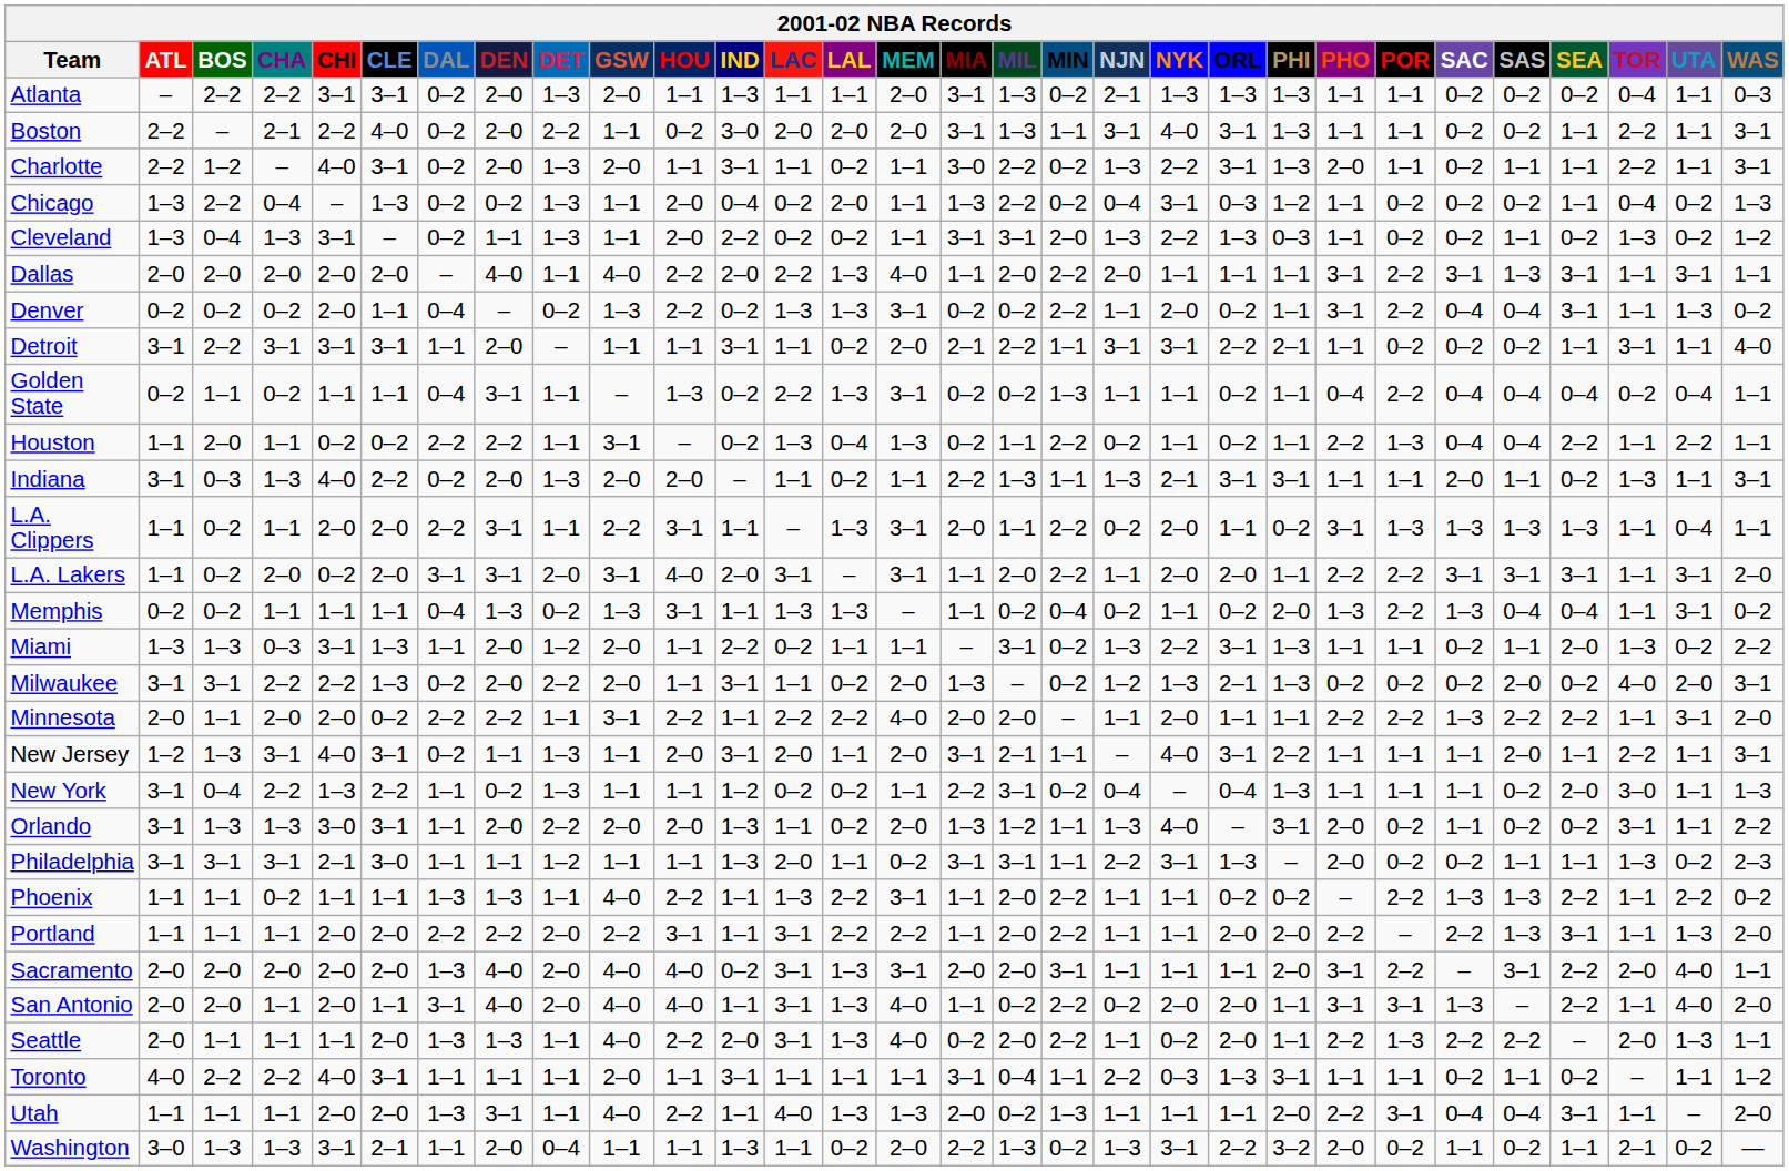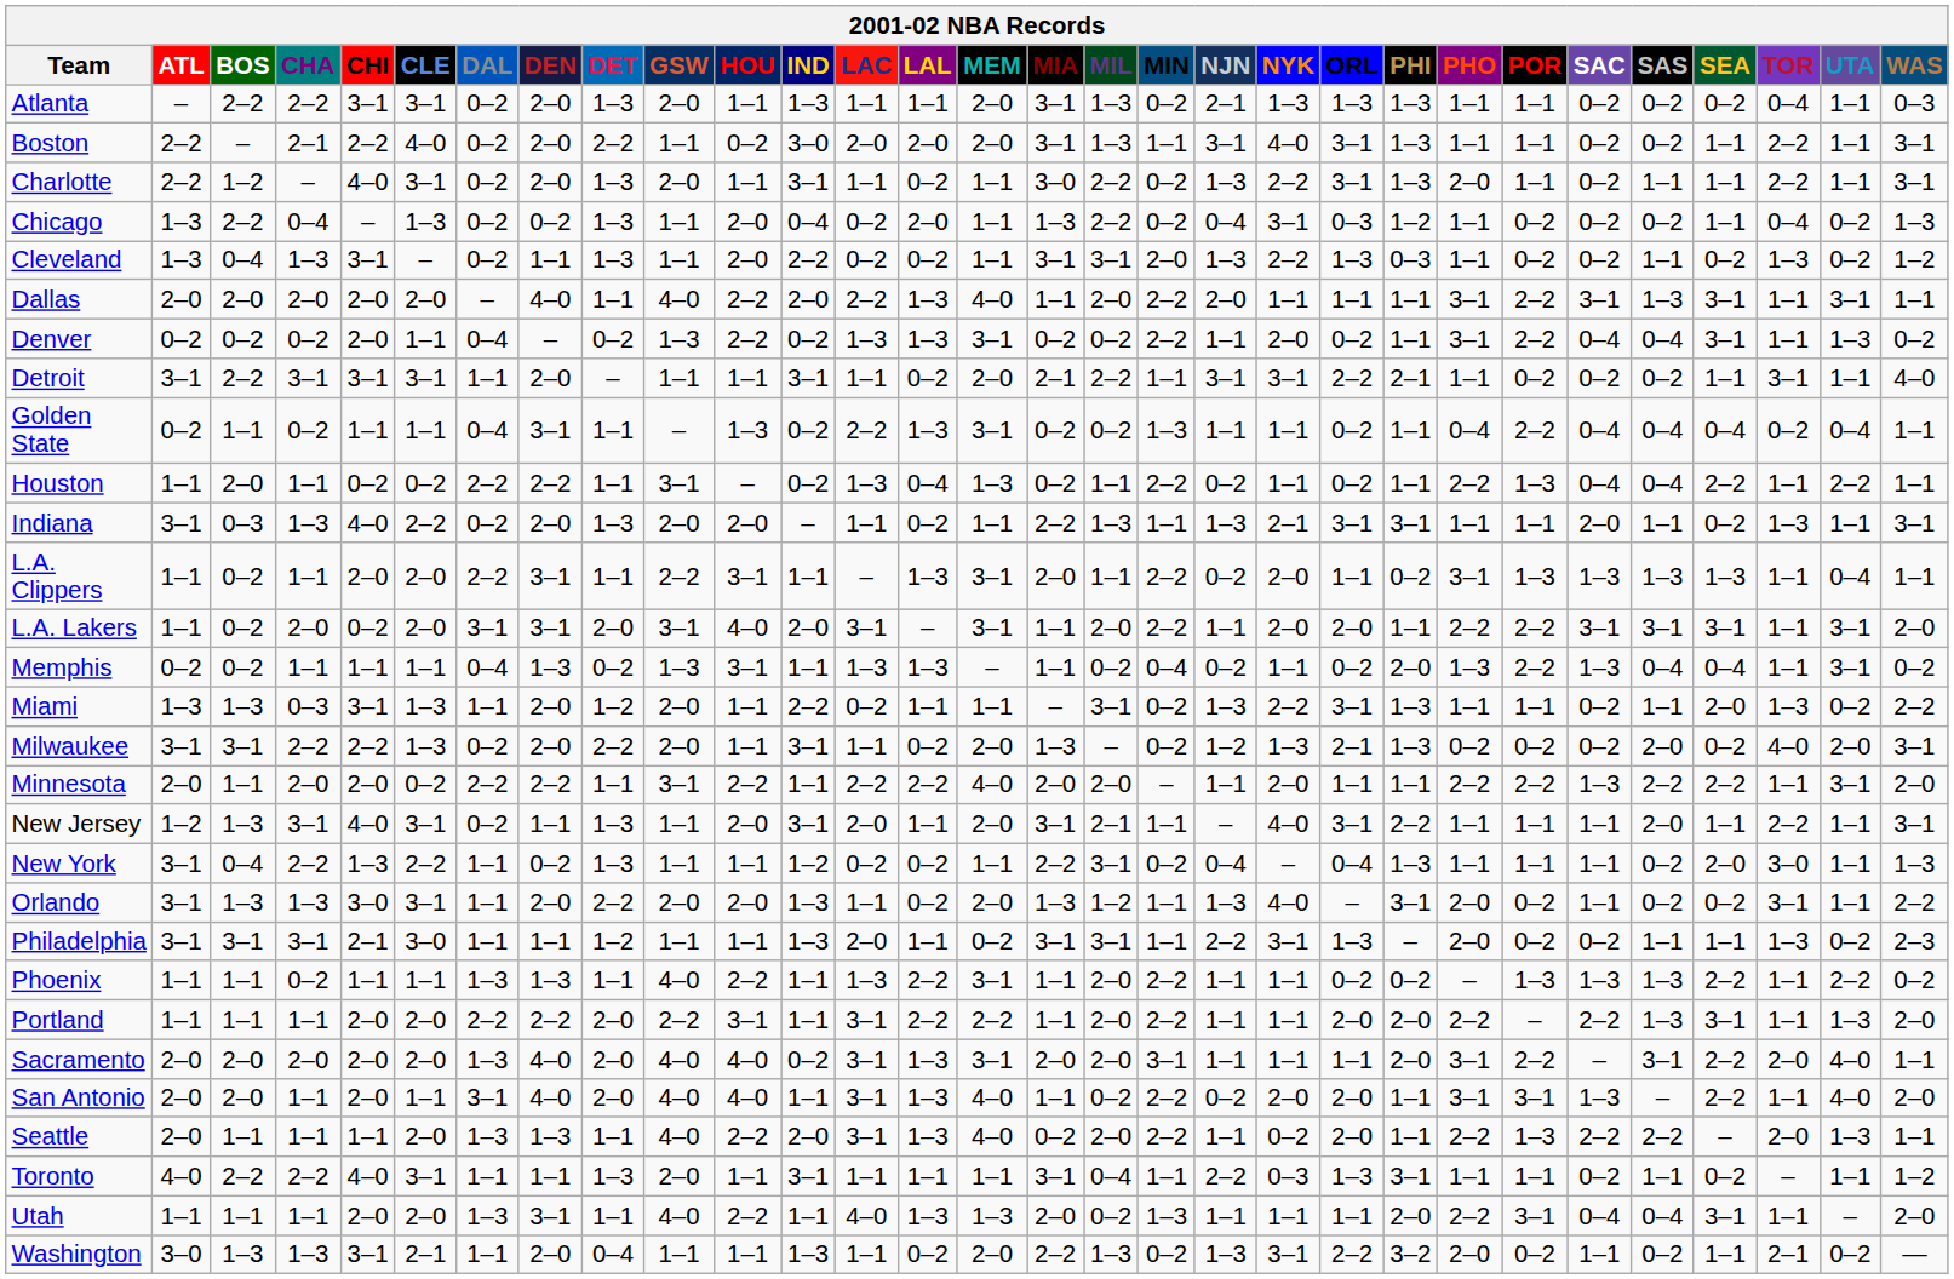Phoenix | POR: 2–2 -> 1–3
Toronto | DET: 1–1 -> 1–3
